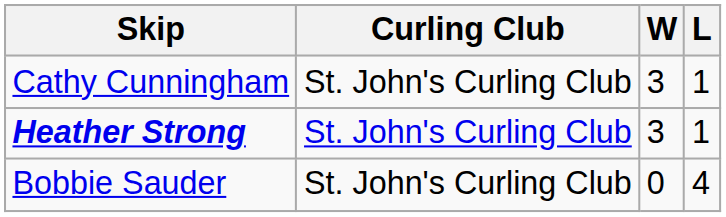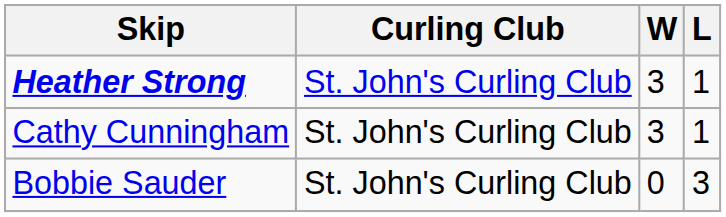rows swapped: Heather Strong <-> Cathy Cunningham
Bobbie Sauder | L: 4 -> 3
